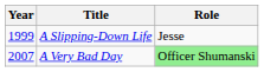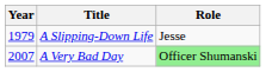A Slipping-Down Life | Year: 1999 -> 1979
